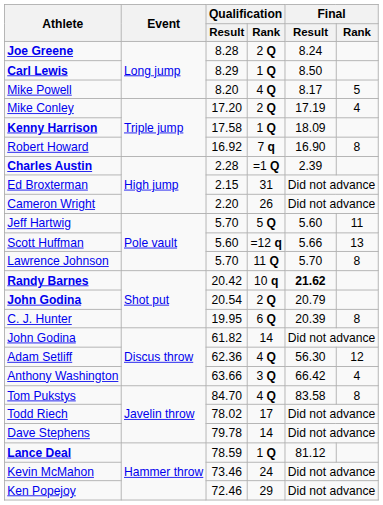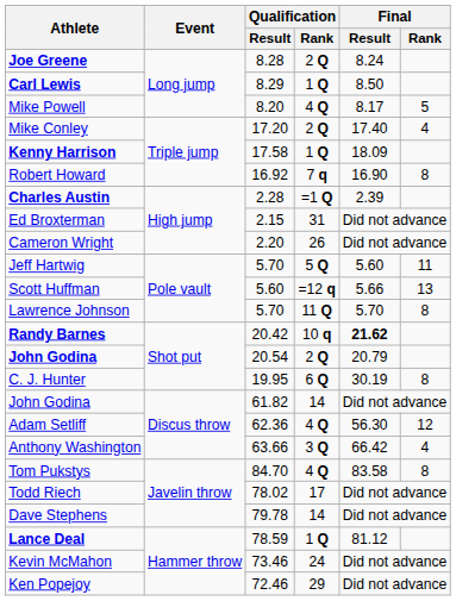Mike Conley | Final / Result: 17.19 -> 17.40
C. J. Hunter | Final / Result: 20.39 -> 30.19
